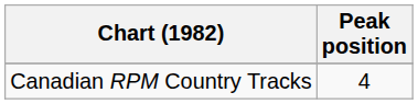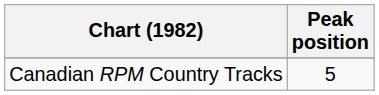Canadian RPM Country Tracks | Peak position: 4 -> 5
